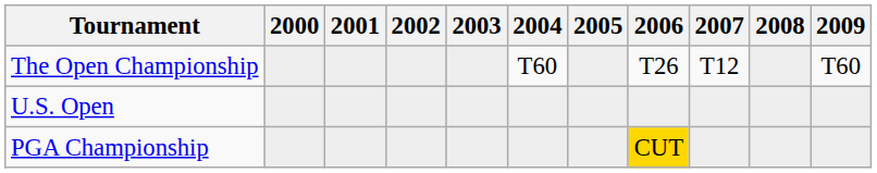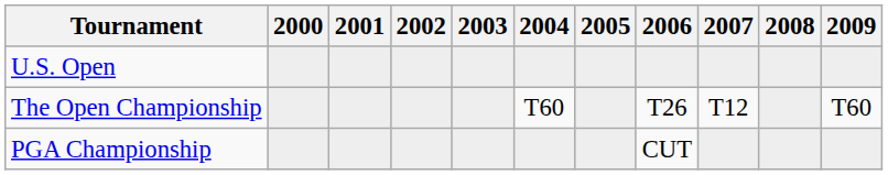rows swapped: U.S. Open <-> The Open Championship
PGA Championship | 2006: gold background -> no background
